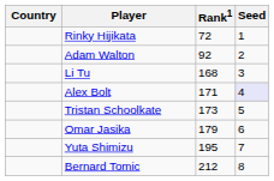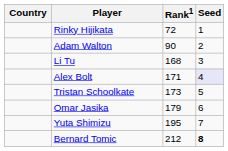Adam Walton | Rank1: 92 -> 90
Bernard Tomic | Seed: normal -> bold
